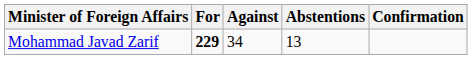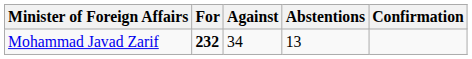Mohammad Javad Zarif | For: 229 -> 232
